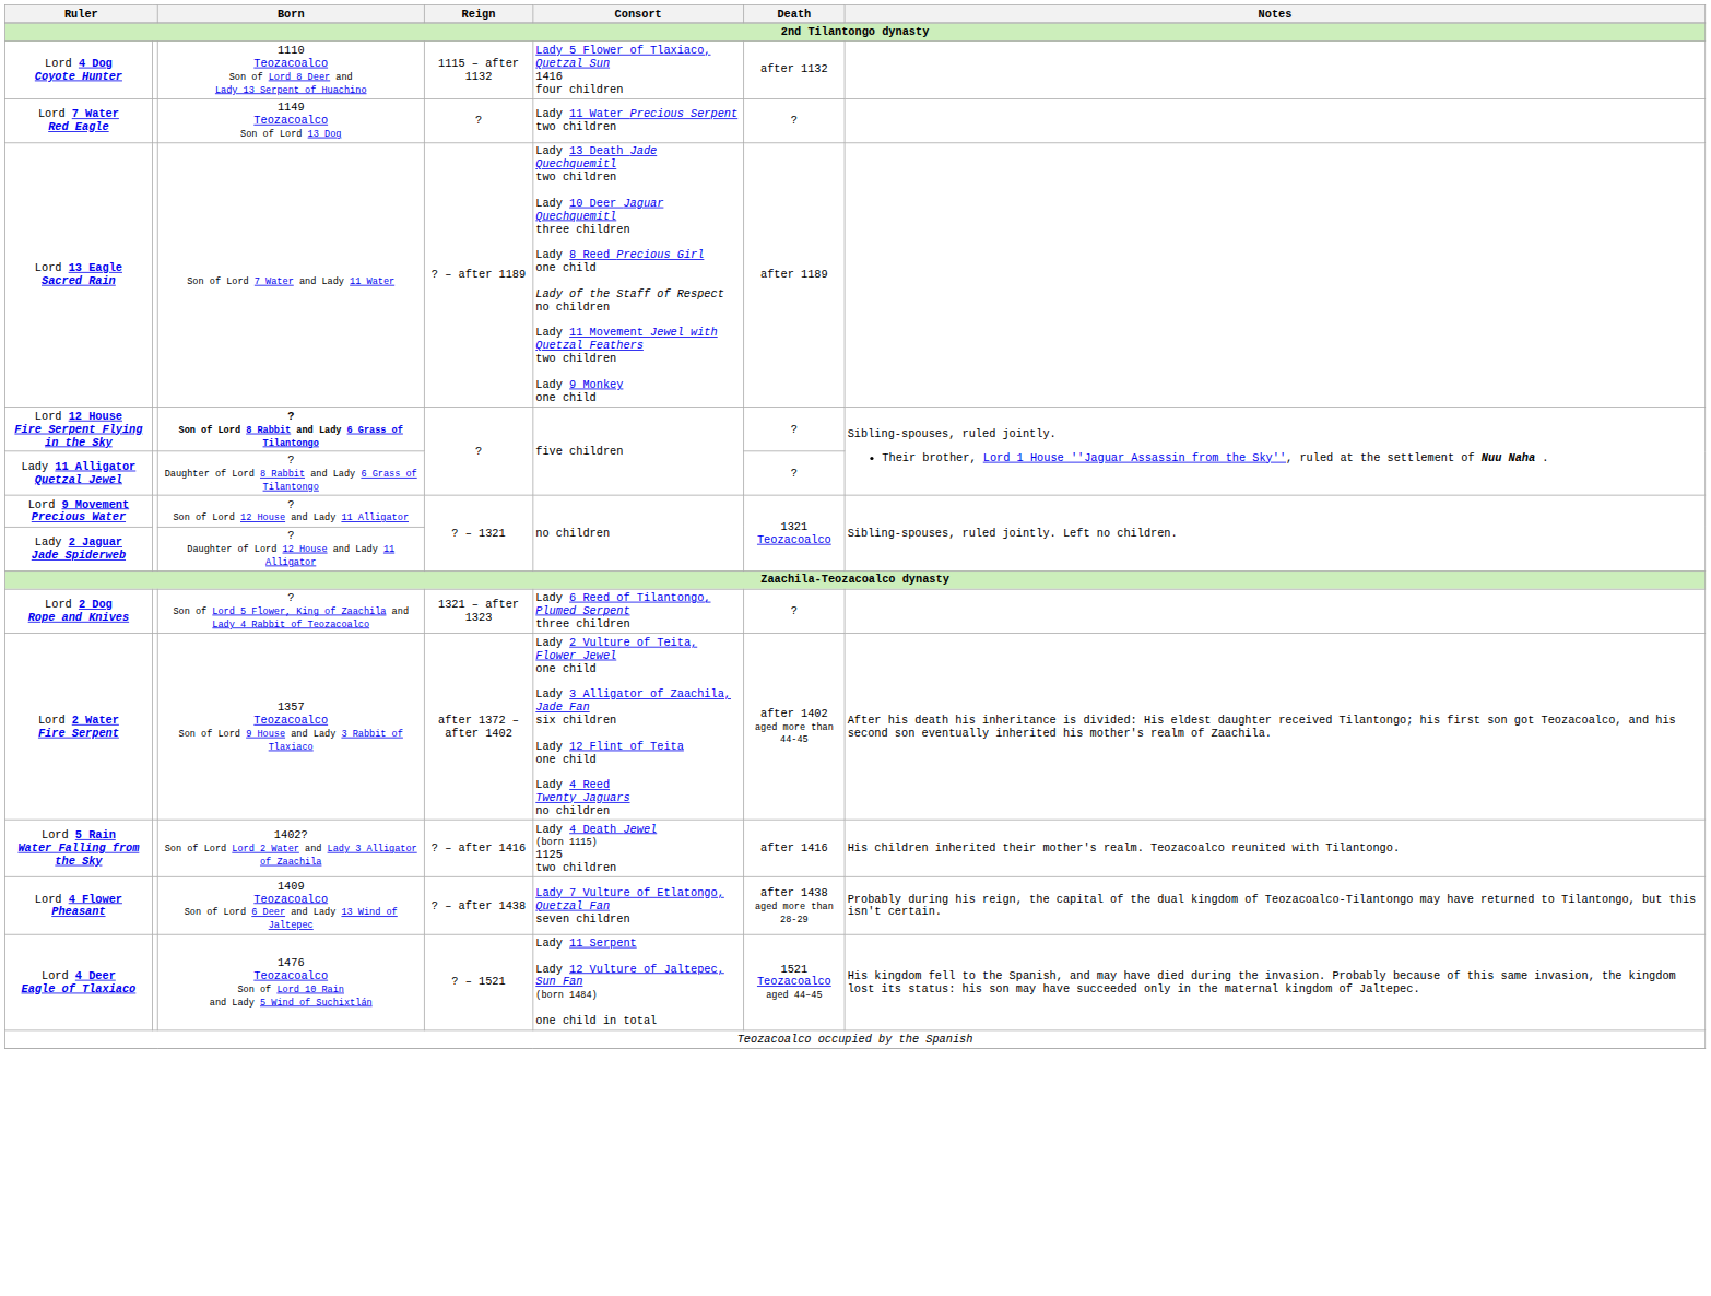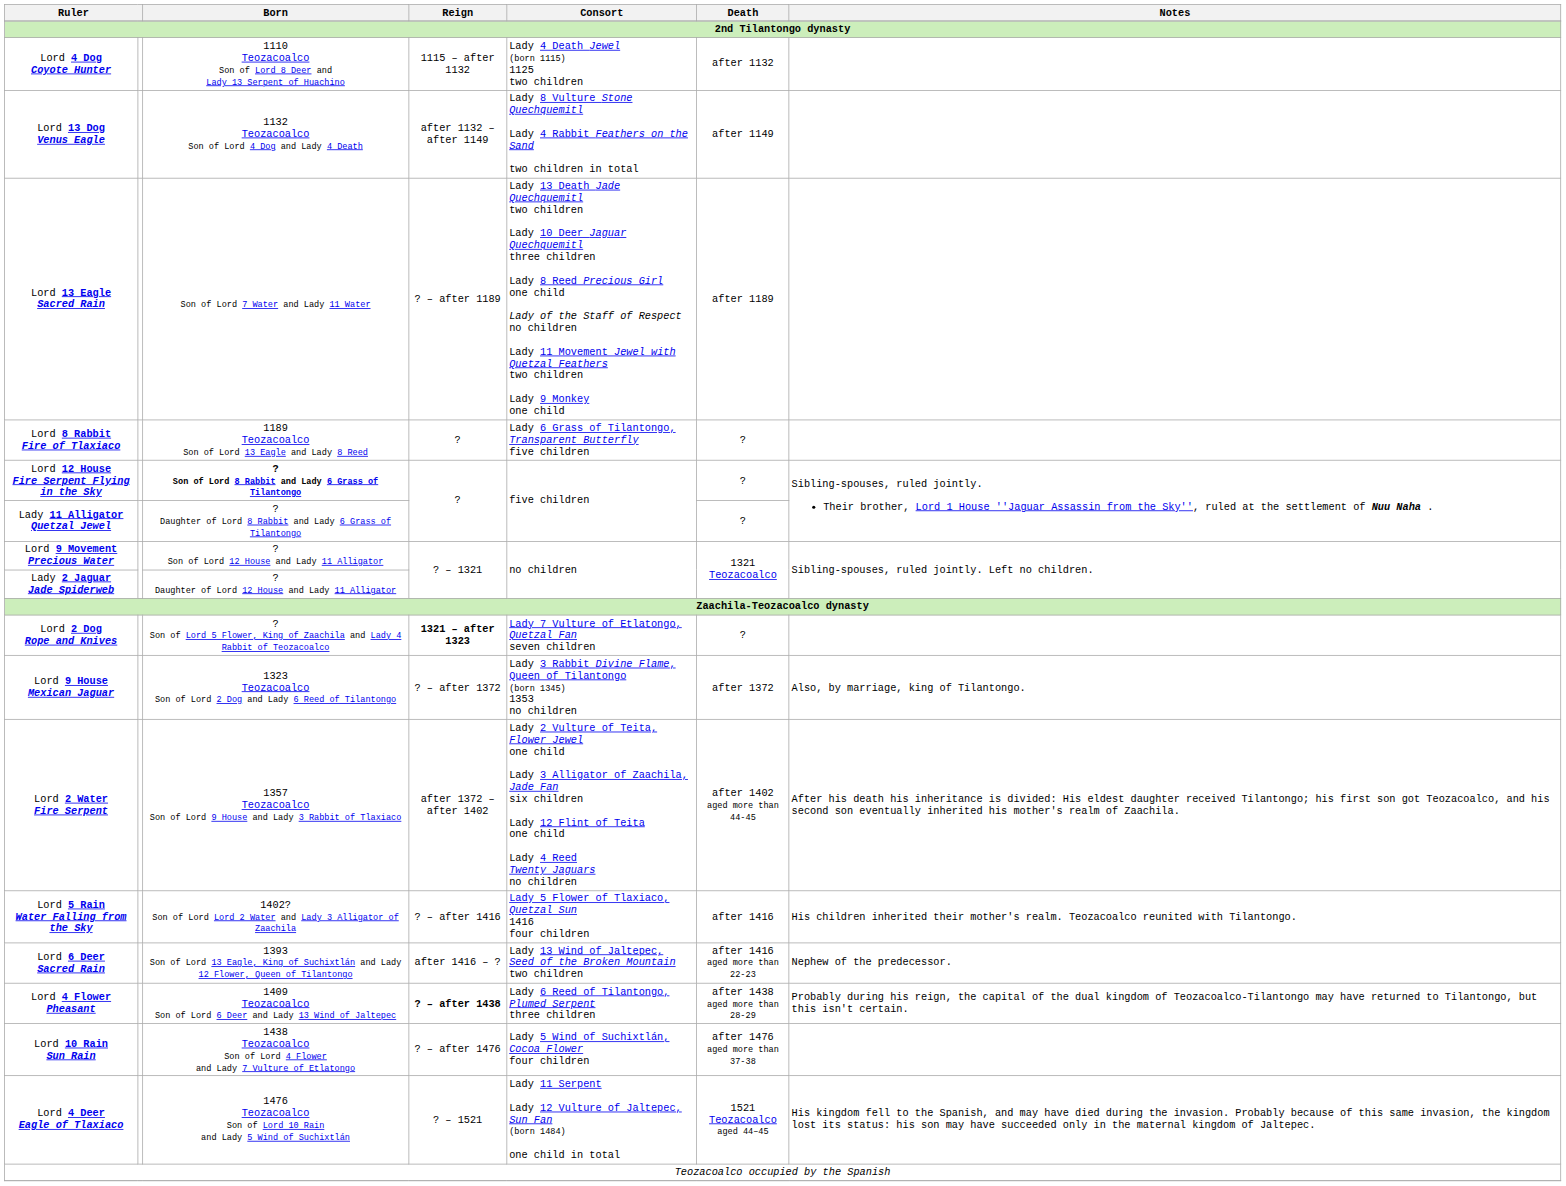Lord 4 Dog Coyote Hunter | Consort: Lady 5 Flower of Tlaxiaco, Quetzal Sun 1416 four children -> Lady 4 Death Jewel (born 1115) 1125 two children
+ row: Lord 13 Dog Venus Eagle | 1132 Teozacoalco Son of Lord 4 Dog and Lady 4 Death | after 1132 – after 1149 | Lady 8 Vulture Stone Quechquemitl Lady 4 Rabbit Feathers on the Sand two children in total | after 1149
- row: Lord 7 Water Red Eagle | 1149 Teozacoalco Son of Lord 13 Dog | ? | Lady 11 Water Precious Serpent two children | ?
+ row: Lord 8 Rabbit Fire of Tlaxiaco | 1189 Teozacoalco Son of Lord 13 Eagle and Lady 8 Reed | ? | Lady 6 Grass of Tilantongo, Transparent Butterfly five children | ?
Lord 2 Dog Rope and Knives | Reign: normal -> bold
Lord 2 Dog Rope and Knives | Consort: Lady 6 Reed of Tilantongo, Plumed Serpent three children -> Lady 7 Vulture of Etlatongo, Quetzal Fan seven children
+ row: Lord 9 House Mexican Jaguar | 1323 Teozacoalco Son of Lord 2 Dog and Lady 6 Reed of Tilantongo | ? – after 1372 | Lady 3 Rabbit Divine Flame, Queen of Tilantongo (born 1345) 1353 no children | after 1372 | Also, by marriage, king of Tilantongo.
Lord 5 Rain Water Falling from the Sky | Consort: Lady 4 Death Jewel (born 1115) 1125 two children -> Lady 5 Flower of Tlaxiaco, Quetzal Sun 1416 four children
+ row: Lord 6 Deer Sacred Rain | 1393 Son of Lord 13 Eagle, King of Suchixtlán and Lady 12 Flower, Queen of Tilantongo | after 1416 – ? | Lady 13 Wind of Jaltepec, Seed of the Broken Mountain two children | after 1416 aged more than 22-23 | Nephew of the predecessor.
Lord 4 Flower Pheasant | Reign: normal -> bold
Lord 4 Flower Pheasant | Consort: Lady 7 Vulture of Etlatongo, Quetzal Fan seven children -> Lady 6 Reed of Tilantongo, Plumed Serpent three children
+ row: Lord 10 Rain Sun Rain | 1438 Teozacoalco Son of Lord 4 Flower and Lady 7 Vulture of Etlatongo | ? – after 1476 | Lady 5 Wind of Suchixtlán, Cocoa Flower four children | after 1476 aged more than 37-38
